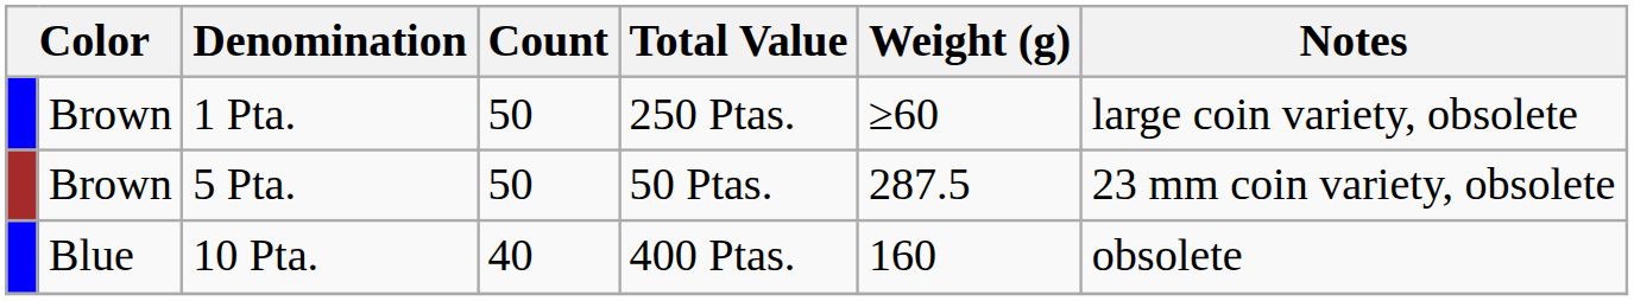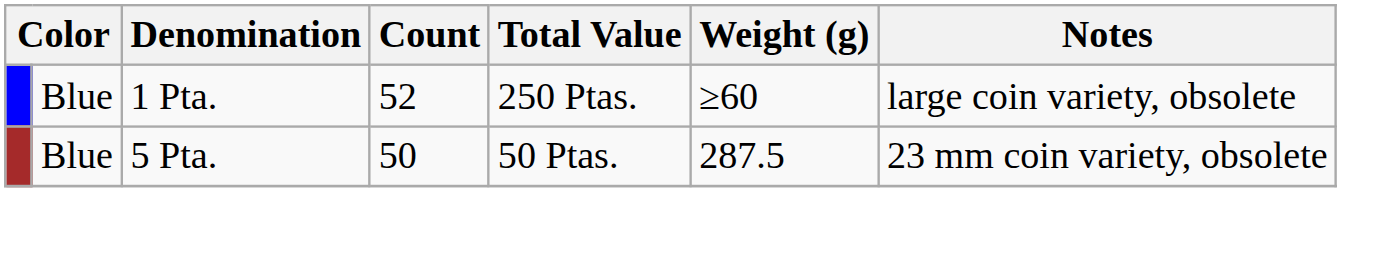1 Pta. | column 2: Brown -> Blue
1 Pta. | Count: 50 -> 52
5 Pta. | column 2: Brown -> Blue
- row: Blue | 10 Pta. | 40 | 400 Ptas. | 160 | obsolete
